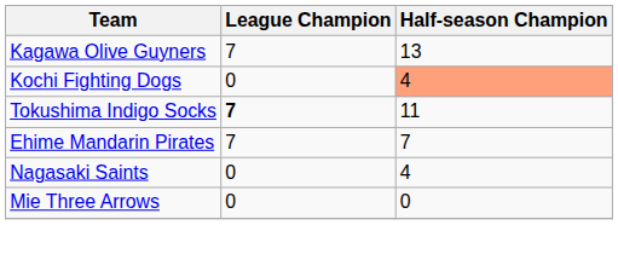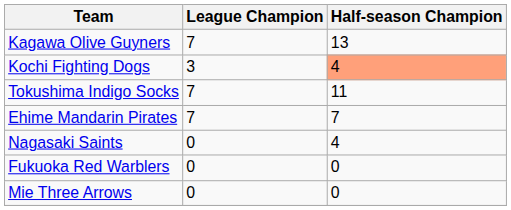Kochi Fighting Dogs | League Champion: 0 -> 3
Tokushima Indigo Socks | League Champion: bold -> normal
+ row: Fukuoka Red Warblers | 0 | 0
